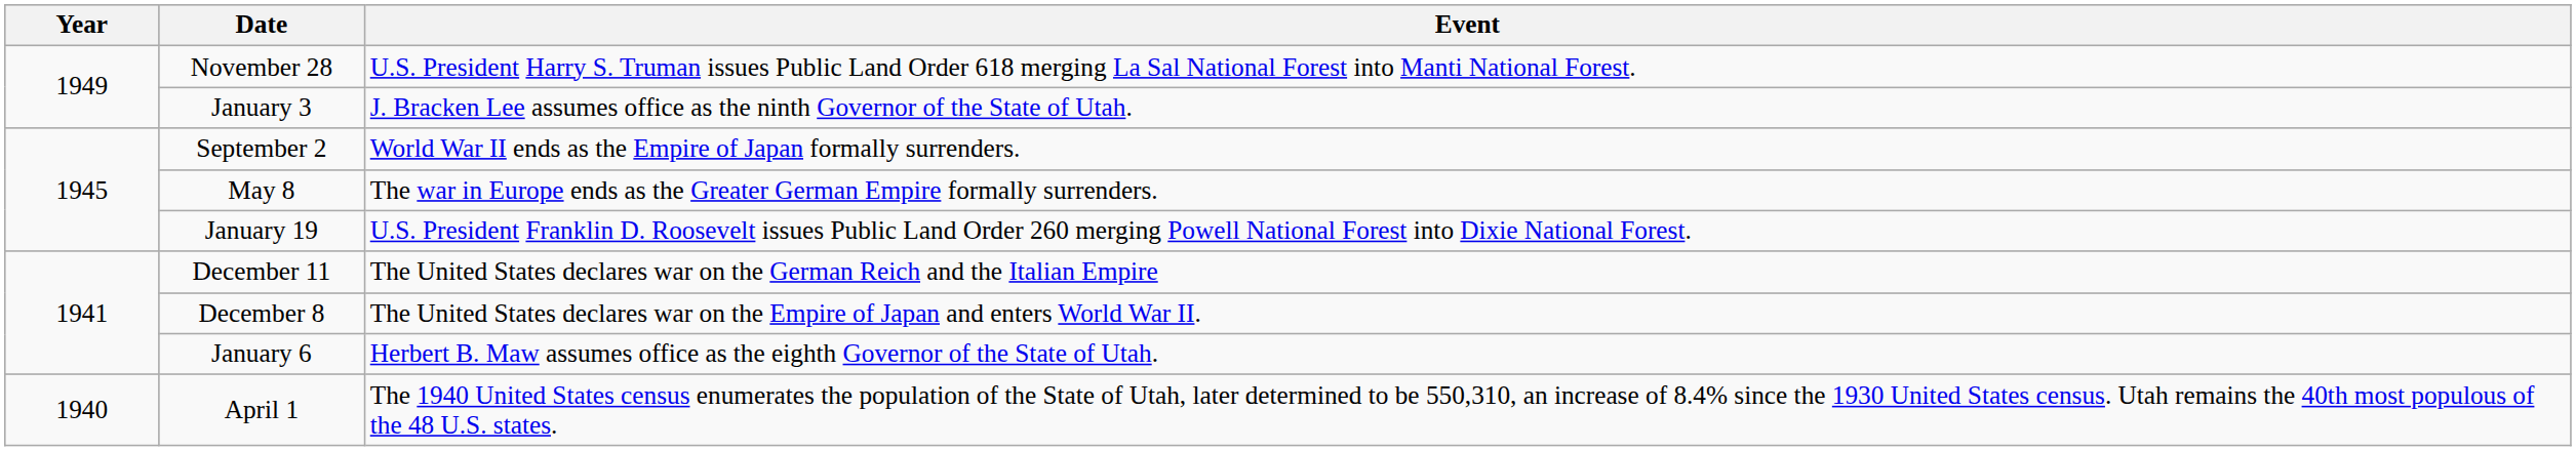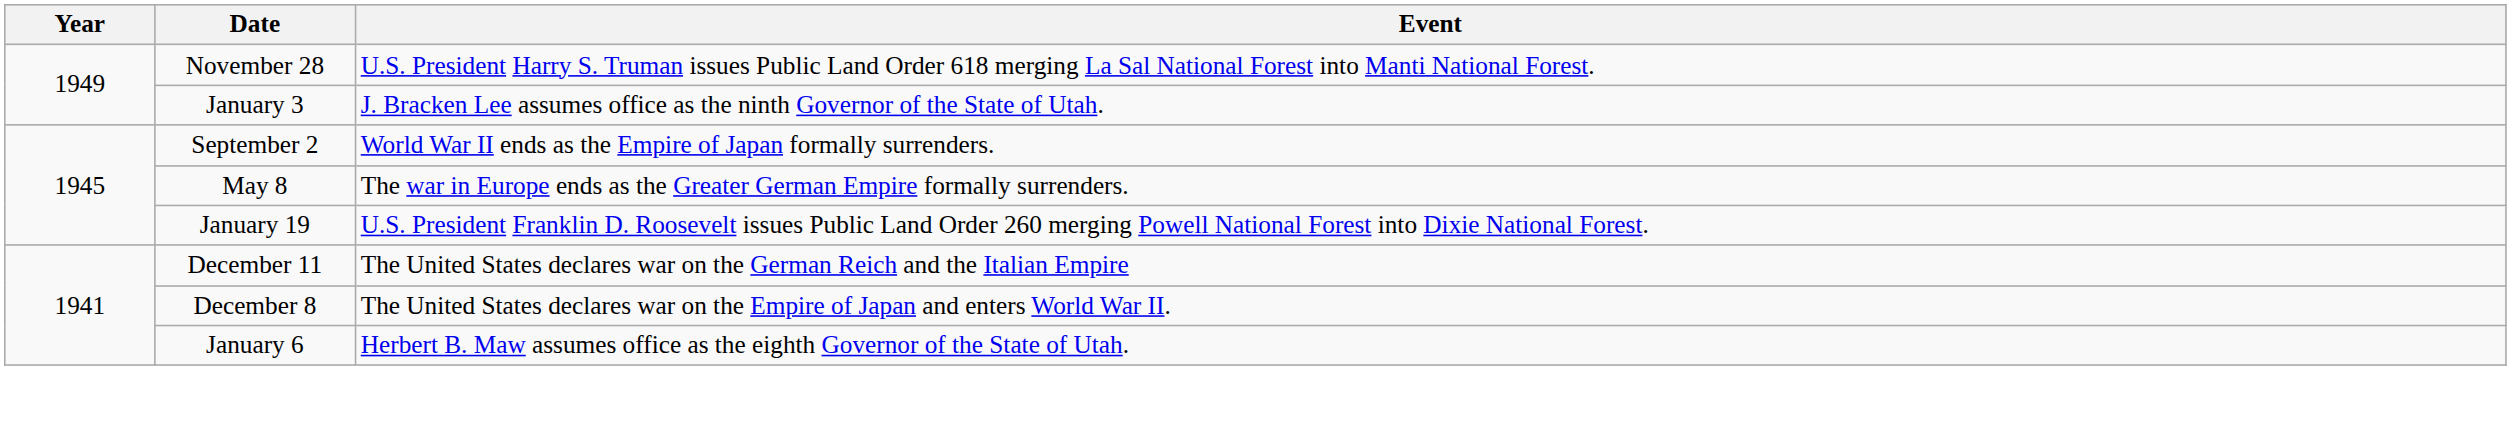- row: 1940 | April 1 | The 1940 United States census enumerates the population of the State of Utah, later determined to be 550,310, an increase of 8.4% since the 1930 United States census. Utah remains the 40th most populous of the 48 U.S. states.
